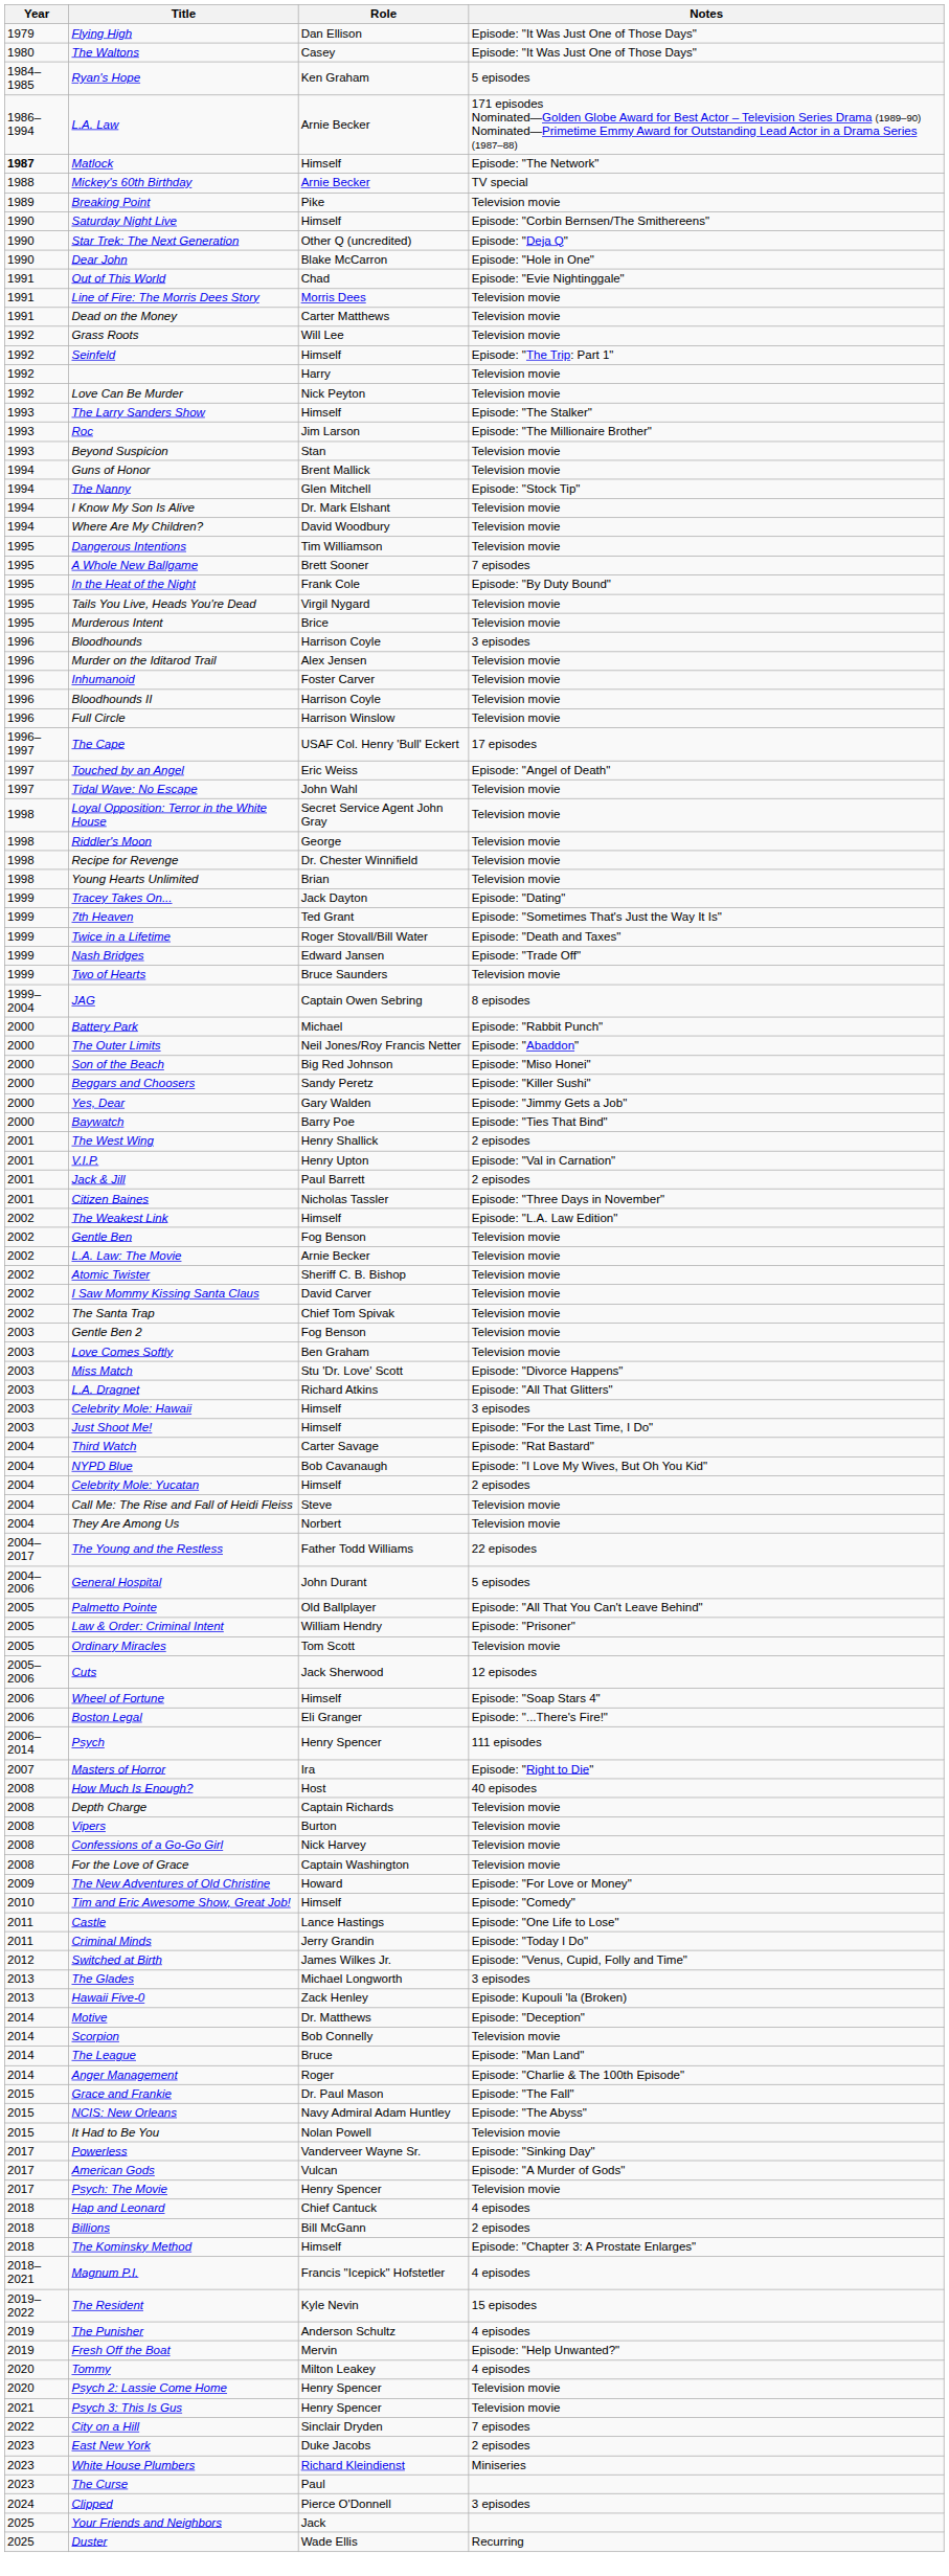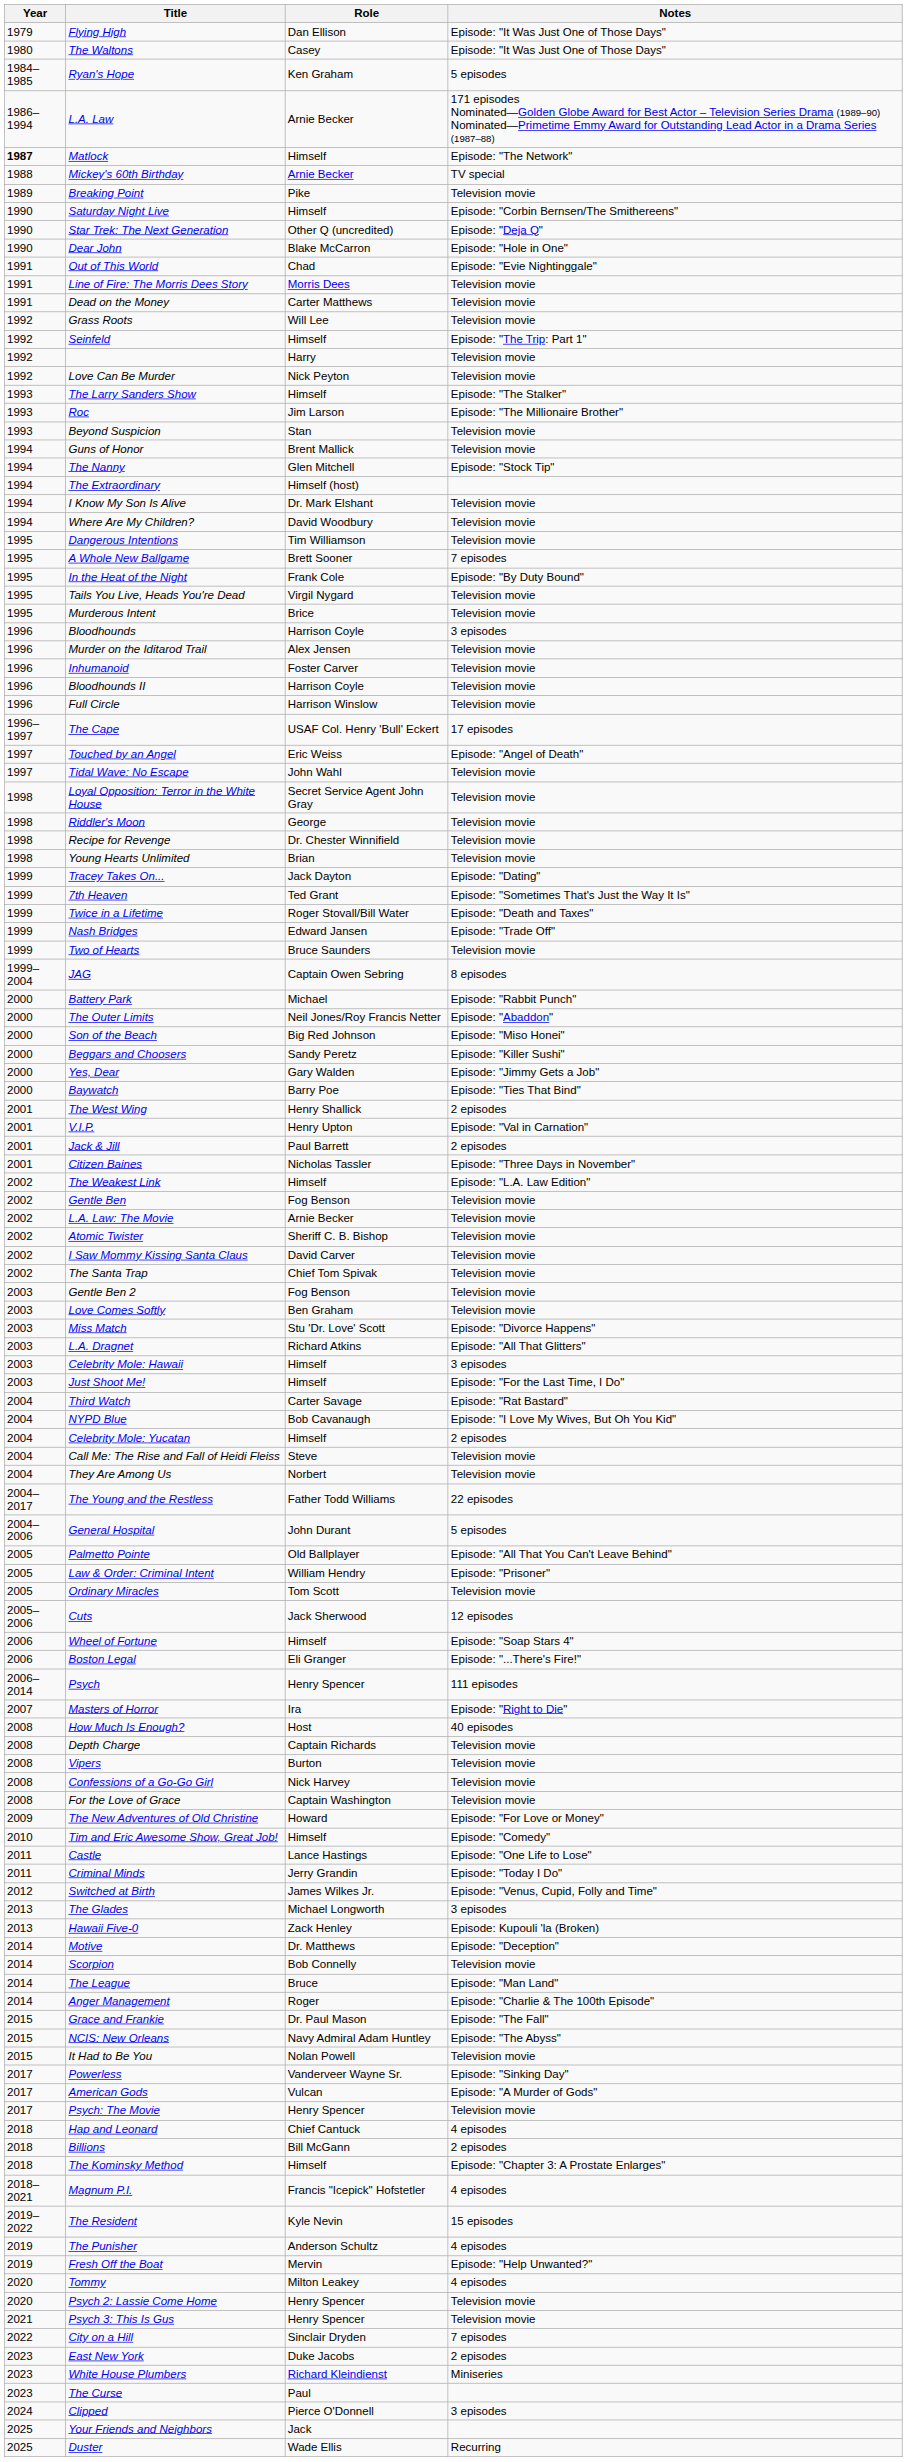+ row: 1994 | The Extraordinary | Himself (host)
